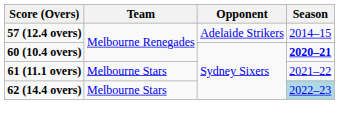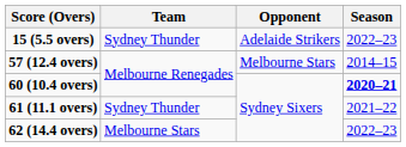+ row: 15 (5.5 overs) | Sydney Thunder | Adelaide Strikers | 2022–23
57 (12.4 overs) | Opponent: Adelaide Strikers -> Melbourne Stars
61 (11.1 overs) | Team: Melbourne Stars -> Sydney Thunder
62 (14.4 overs) | Season: lightblue background -> no background
